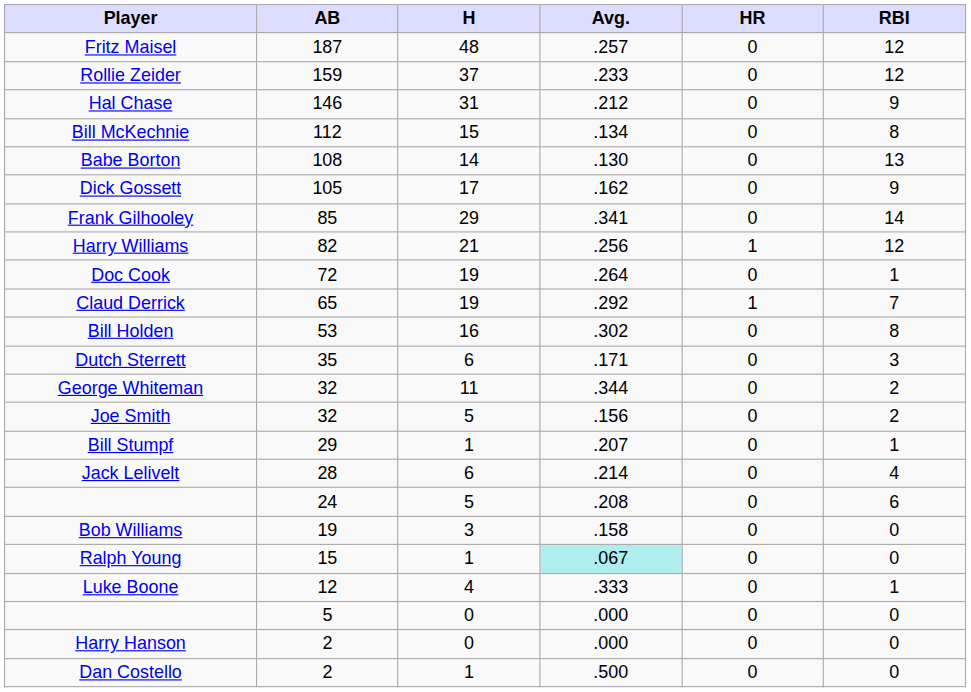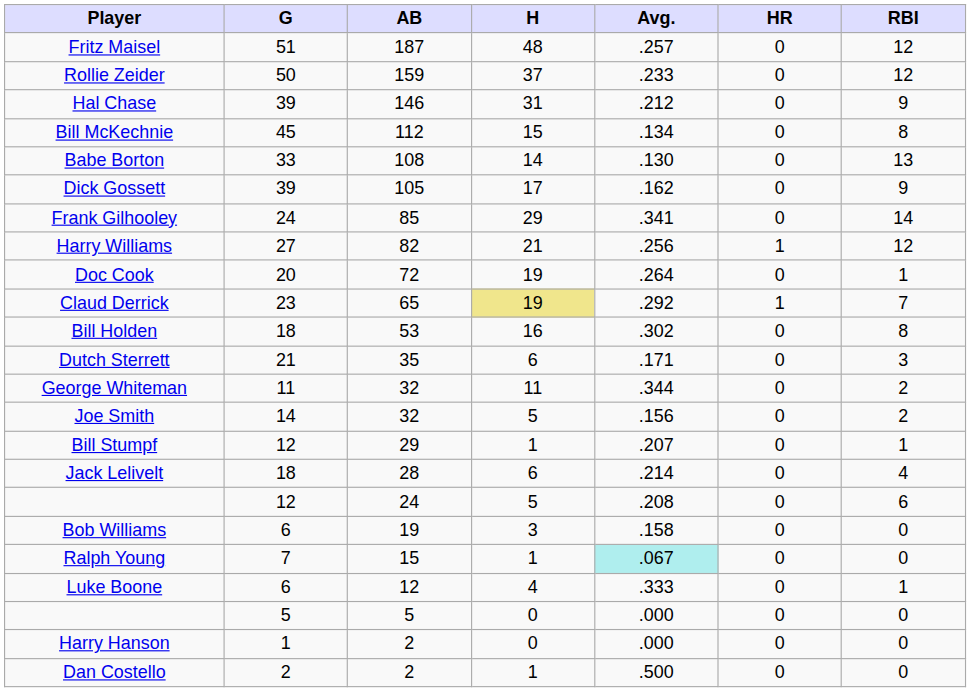+ column: G | 51 | 50 | 39 | 45 | 33 | 39 | 24 | 27 | 20 | 23 | 18 | 21 | 11 | 14 | 12 | 18 | 12 | 6 | 7 | 6 | 5 | 1 | 2
Claud Derrick | H: no background -> khaki background
